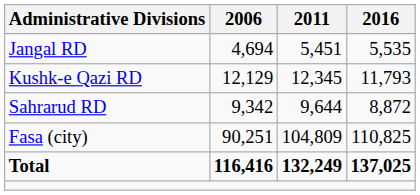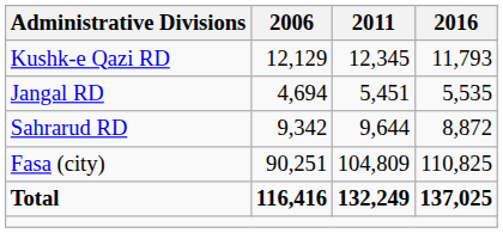rows swapped: Jangal RD <-> Kushk-e Qazi RD
